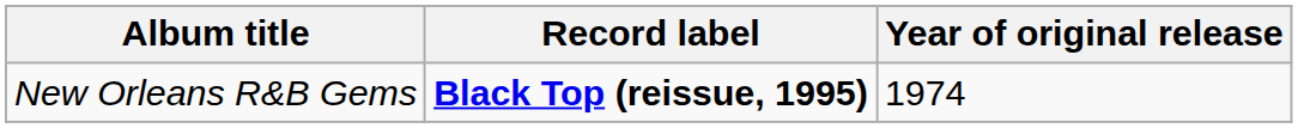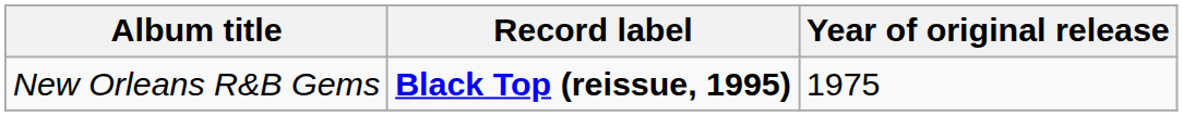New Orleans R&B Gems | Year of original release: 1974 -> 1975
